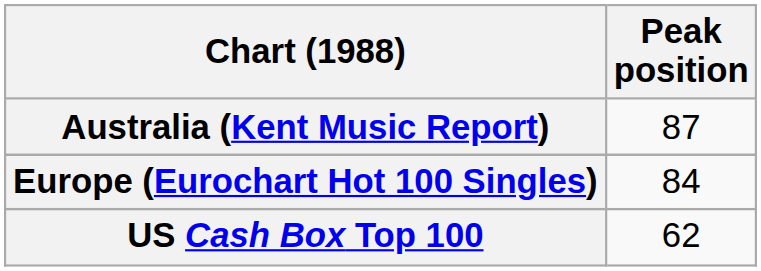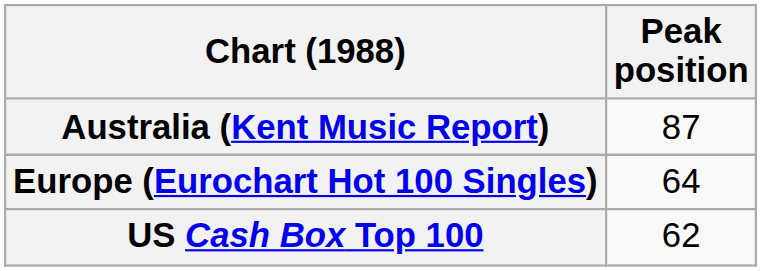Europe (Eurochart Hot 100 Singles) | Peak position: 84 -> 64
